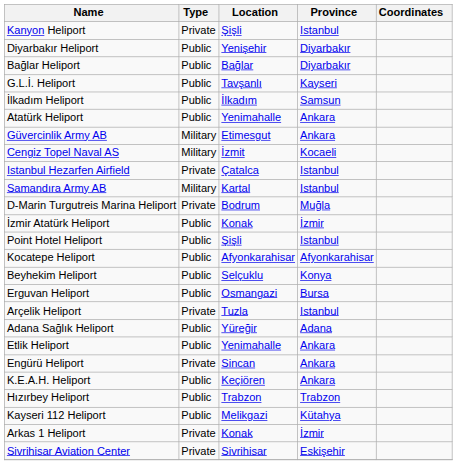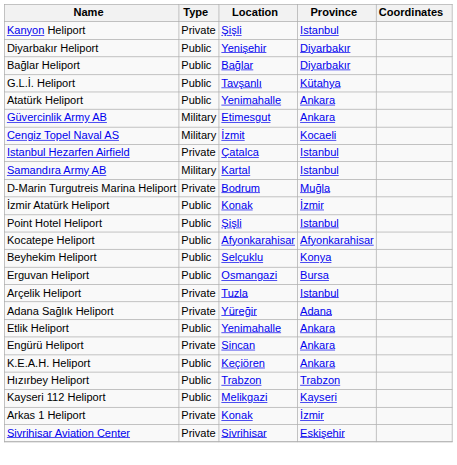G.L.İ. Heliport | Province: Kayseri -> Kütahya
- row: İlkadım Heliport | Public | İlkadım | Samsun
Adana Sağlık Heliport | Type: Public -> Private
Kayseri 112 Heliport | Province: Kütahya -> Kayseri
